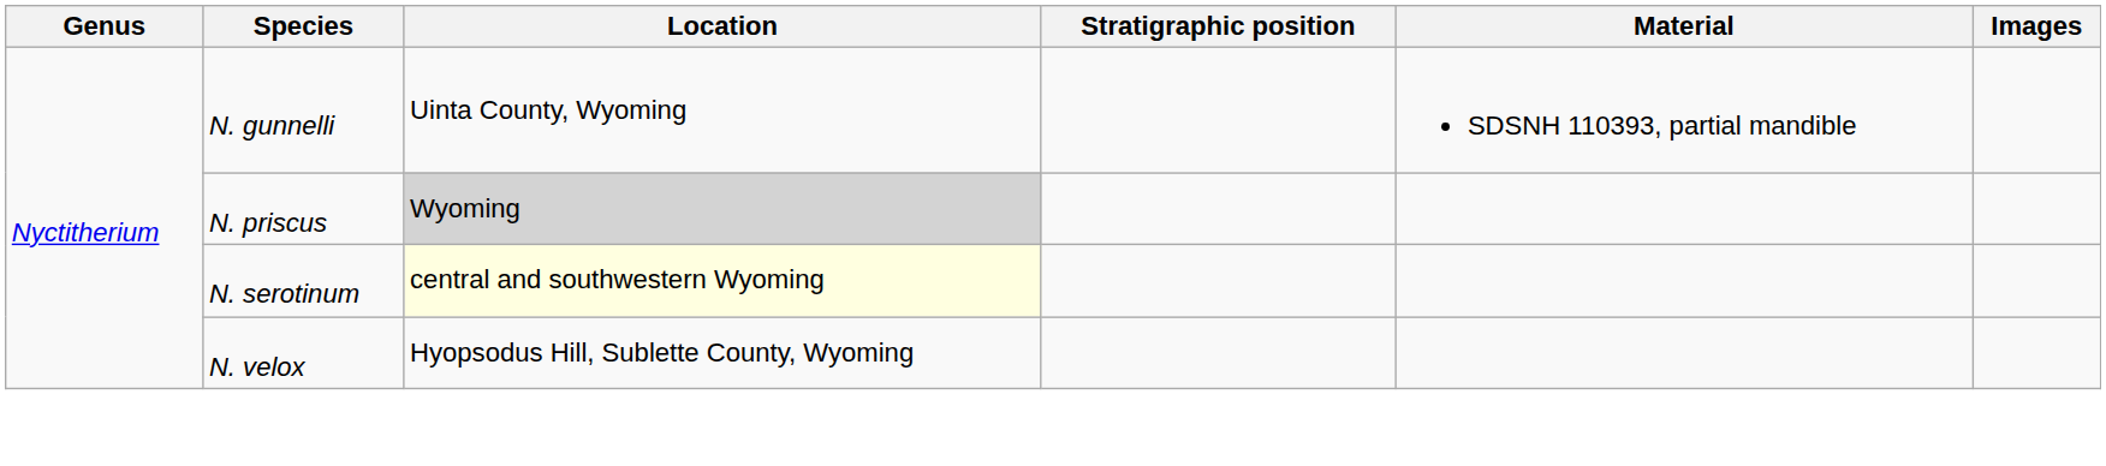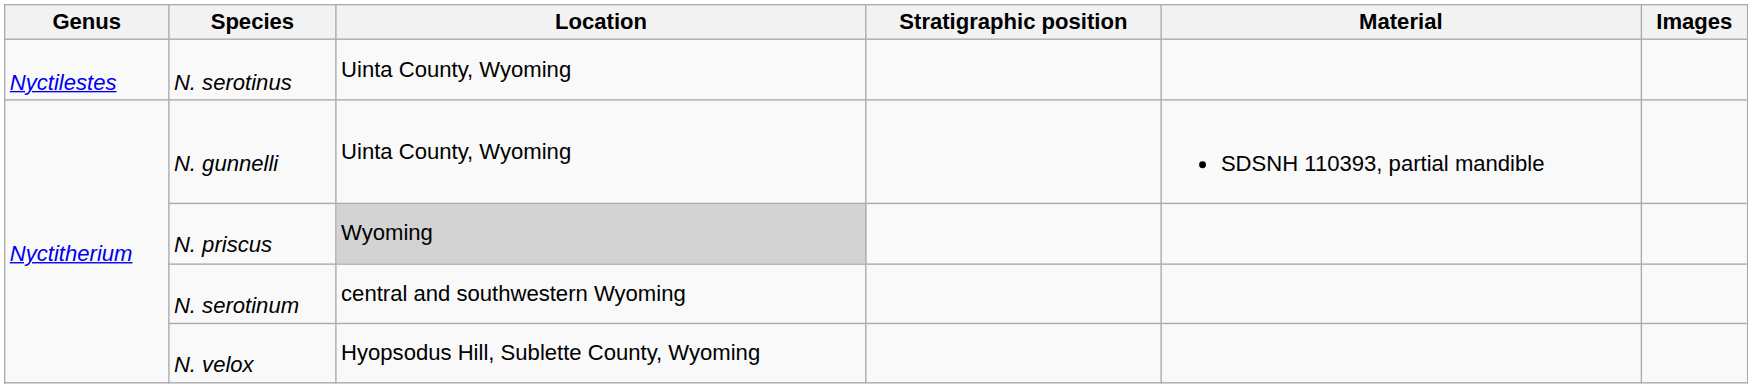+ row: Nyctilestes | N. serotinus | Uinta County, Wyoming
N. serotinum | Location: lightyellow background -> no background
